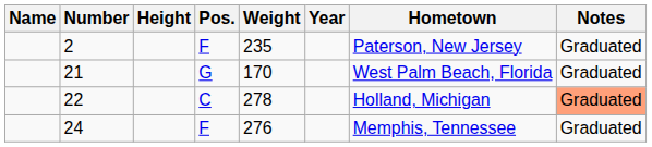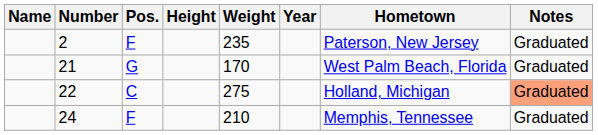columns swapped: Pos. <-> Height
22 | Weight: 278 -> 275
24 | Weight: 276 -> 210
